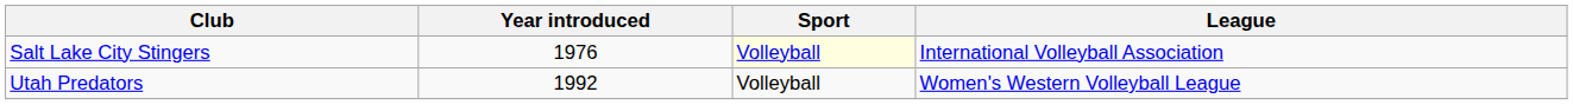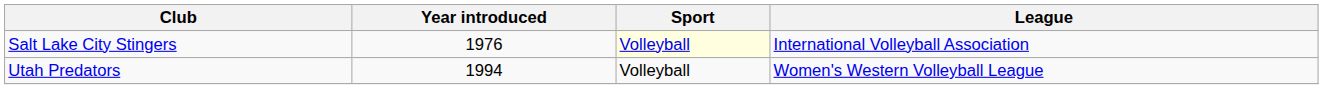Utah Predators | Year introduced: 1992 -> 1994
